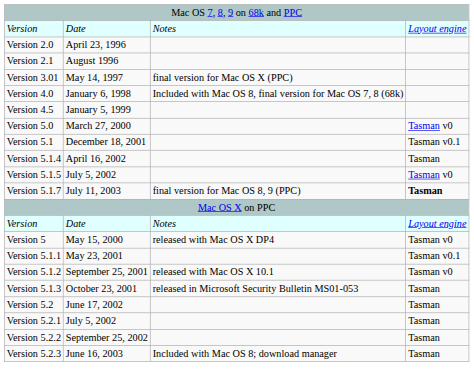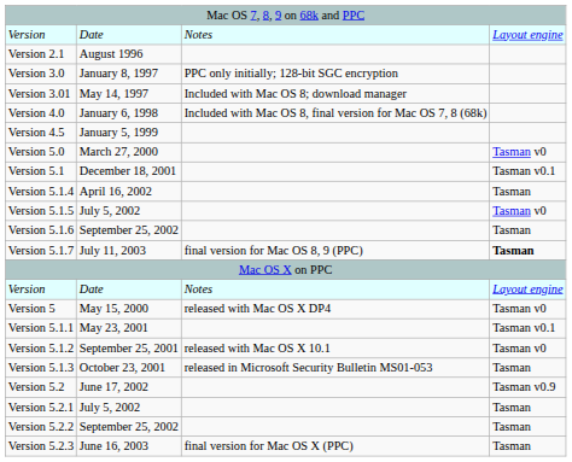- row: Version 2.0 | April 23, 1996
+ row: Version 3.0 | January 8, 1997 | PPC only initially; 128-bit SGC encryption
Version 3.01 | column 3: final version for Mac OS X (PPC) -> Included with Mac OS 8; download manager
+ row: Version 5.1.6 | September 25, 2002 | Tasman
Version 5.2 | column 4: Tasman -> Tasman v0.9
Version 5.2.3 | column 3: Included with Mac OS 8; download manager -> final version for Mac OS X (PPC)
